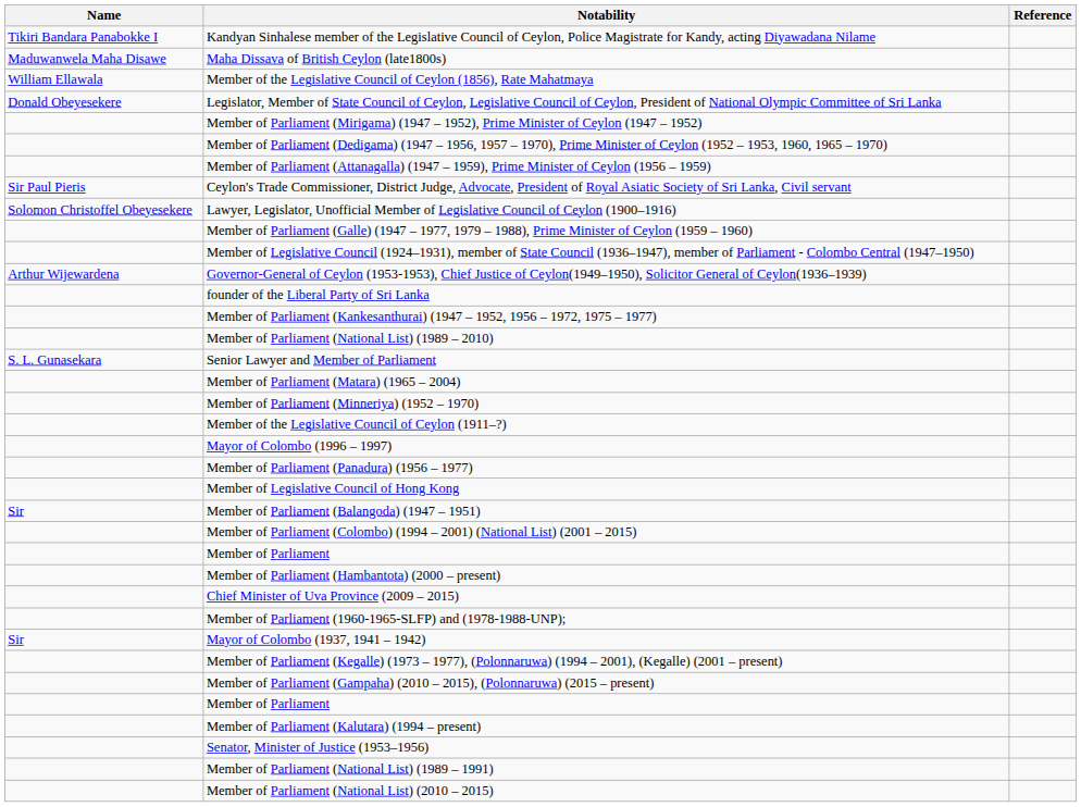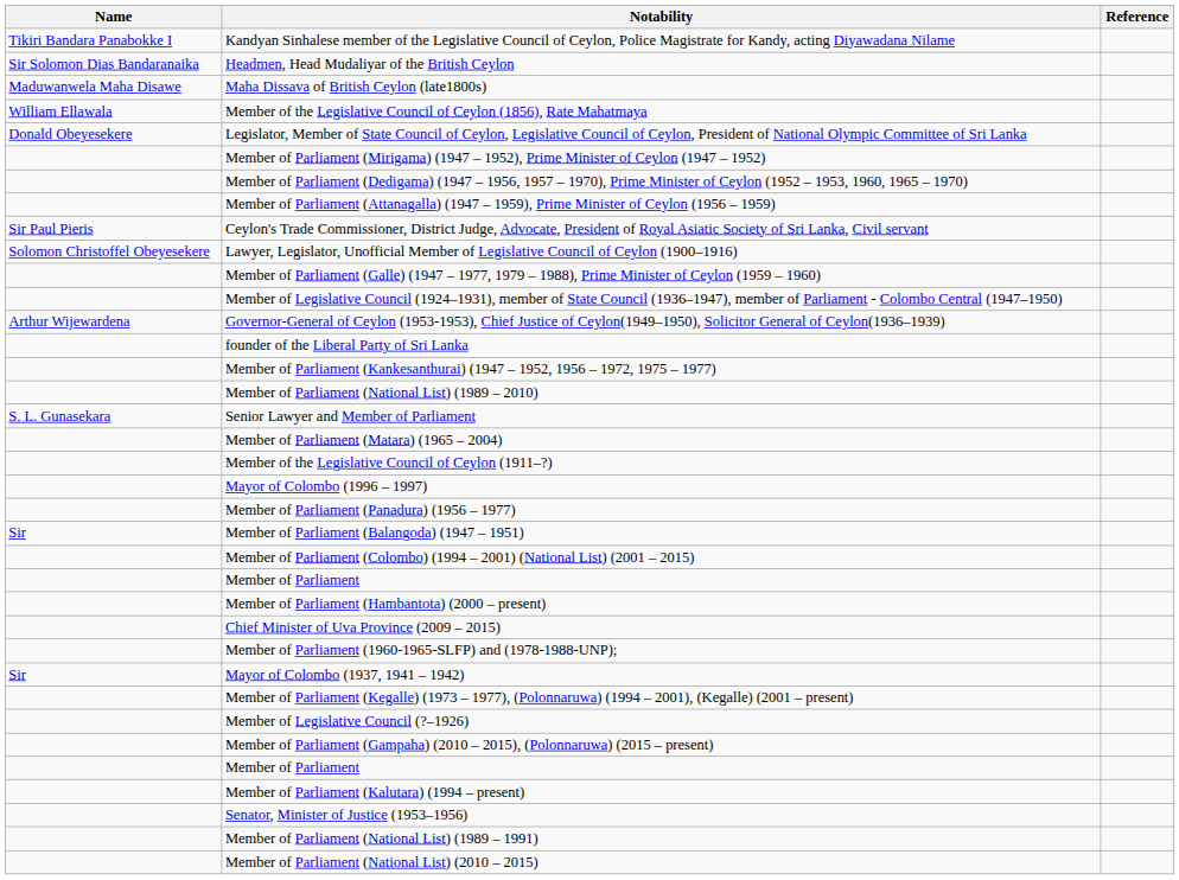+ row: Sir Solomon Dias Bandaranaika | Headmen, Head Mudaliyar of the British Ceylon
- row: Member of Parliament (Minneriya) (1952 – 1970)
- row: Member of Legislative Council of Hong Kong
+ row: Member of Legislative Council (?–1926)
